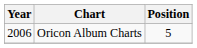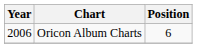Oricon Album Charts | Position: 5 -> 6
